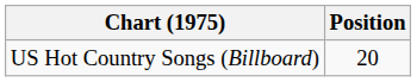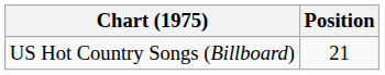US Hot Country Songs (Billboard) | Position: 20 -> 21
